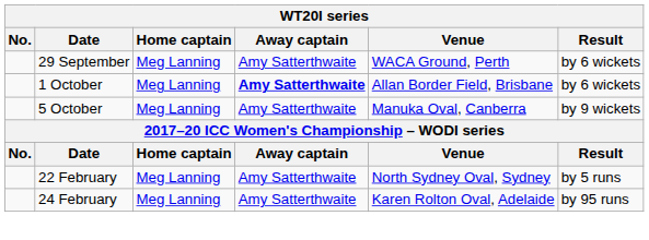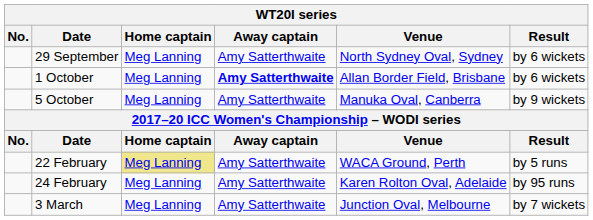29 September | Venue: WACA Ground, Perth -> North Sydney Oval, Sydney
22 February | Home captain: no background -> khaki background
22 February | Venue: North Sydney Oval, Sydney -> WACA Ground, Perth
+ row: 3 March | Meg Lanning | Amy Satterthwaite | Junction Oval, Melbourne | by 7 wickets
